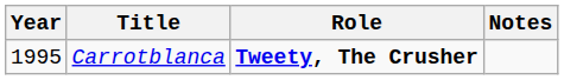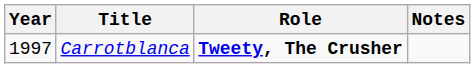Carrotblanca | Year: 1995 -> 1997
